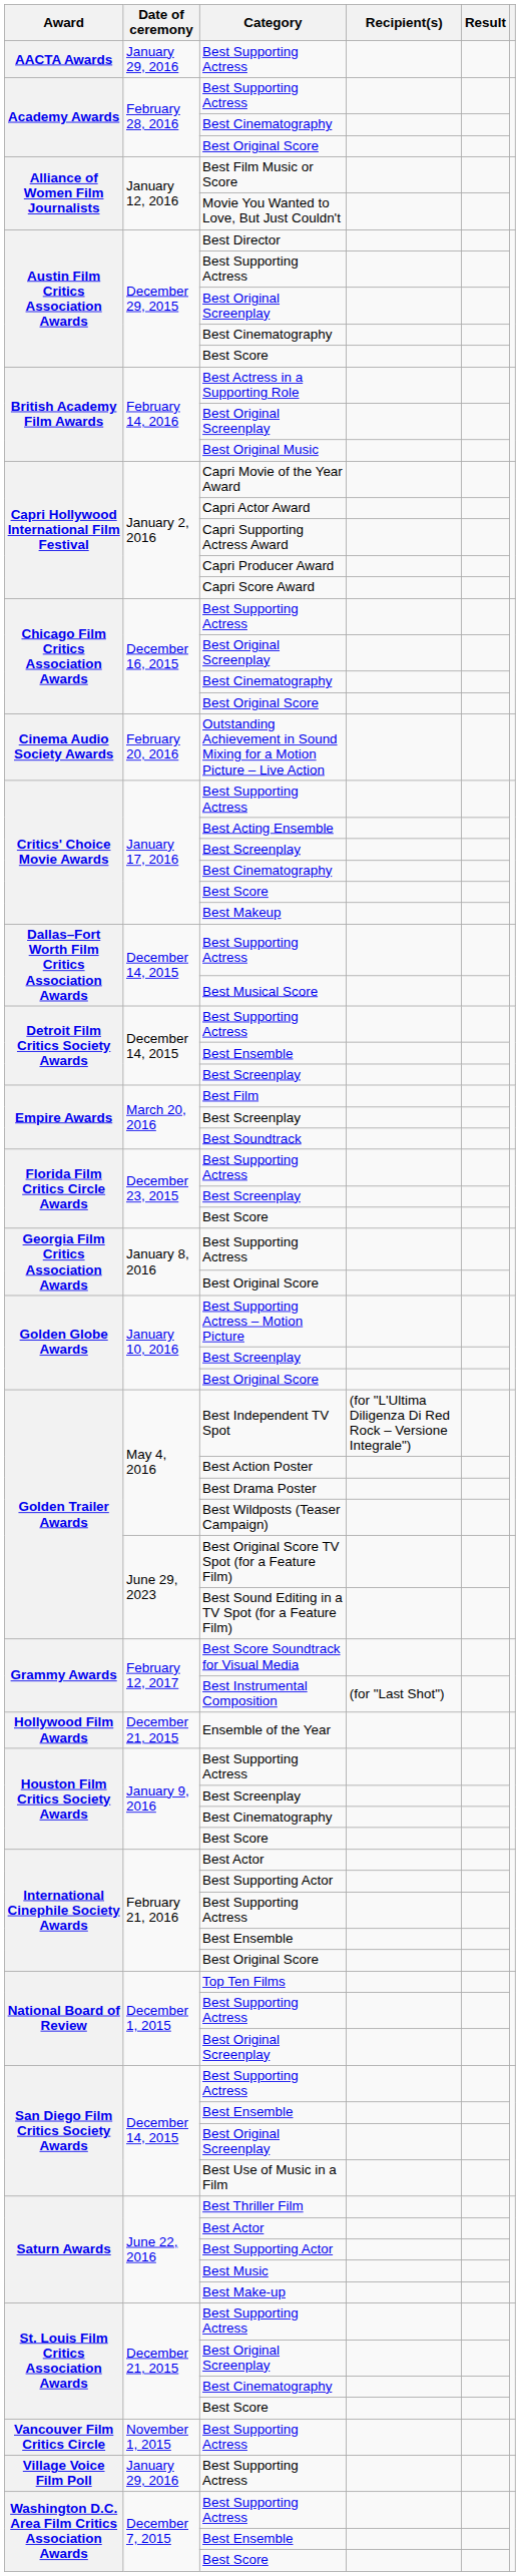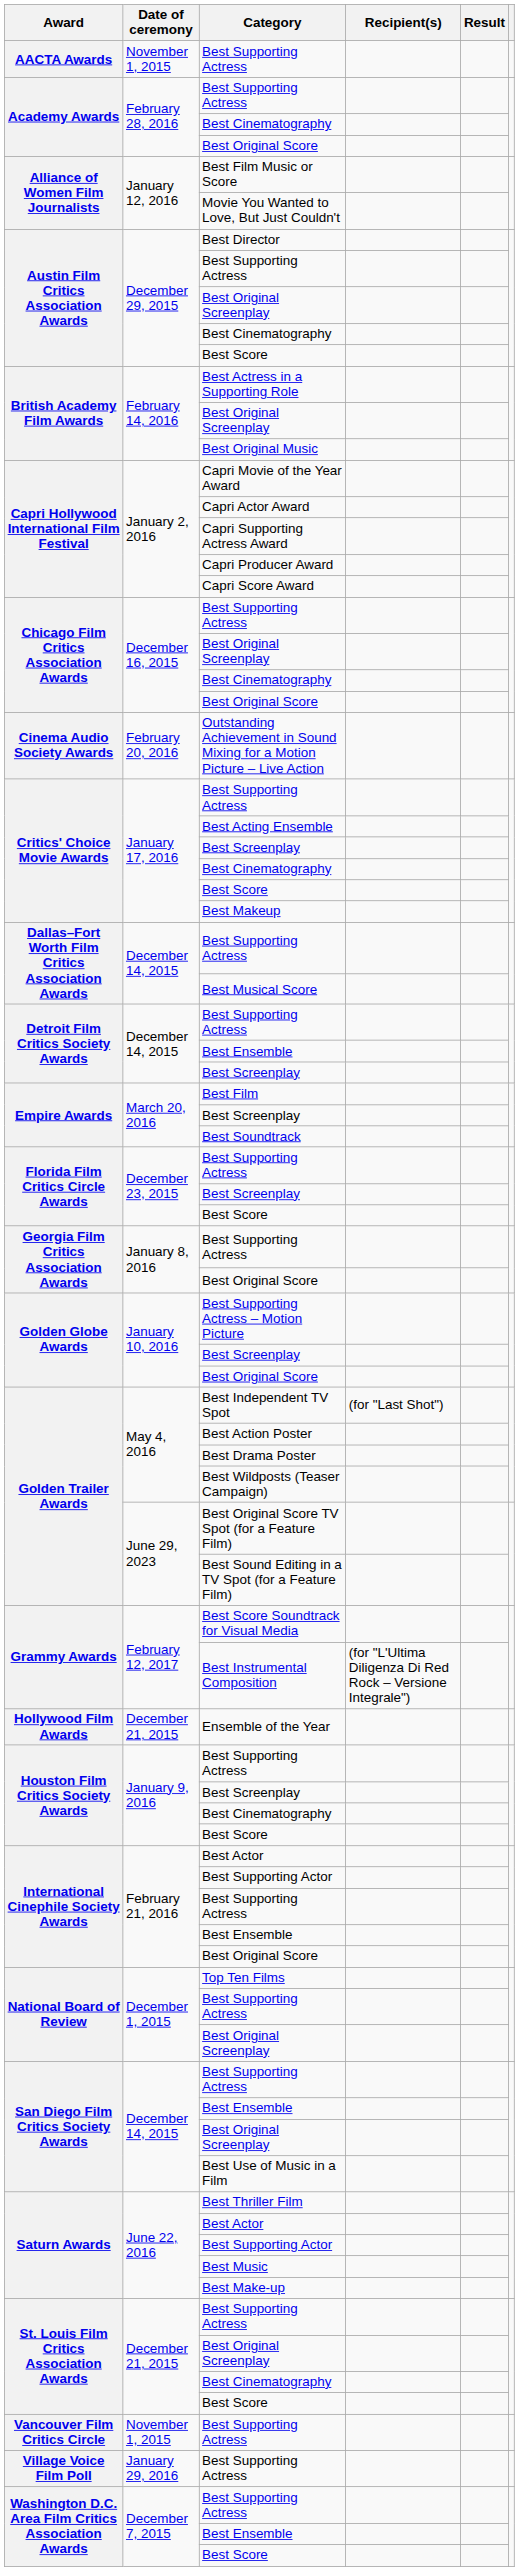AACTA Awards / Best Supporting Actress | Date of ceremony: January 29, 2016 -> November 1, 2015
Best Independent TV Spot | Recipient(s): (for "L'Ultima Diligenza Di Red Rock – Versione Integrale") -> (for "Last Shot")
Best Instrumental Composition | Recipient(s): (for "Last Shot") -> (for "L'Ultima Diligenza Di Red Rock – Versione Integrale")
